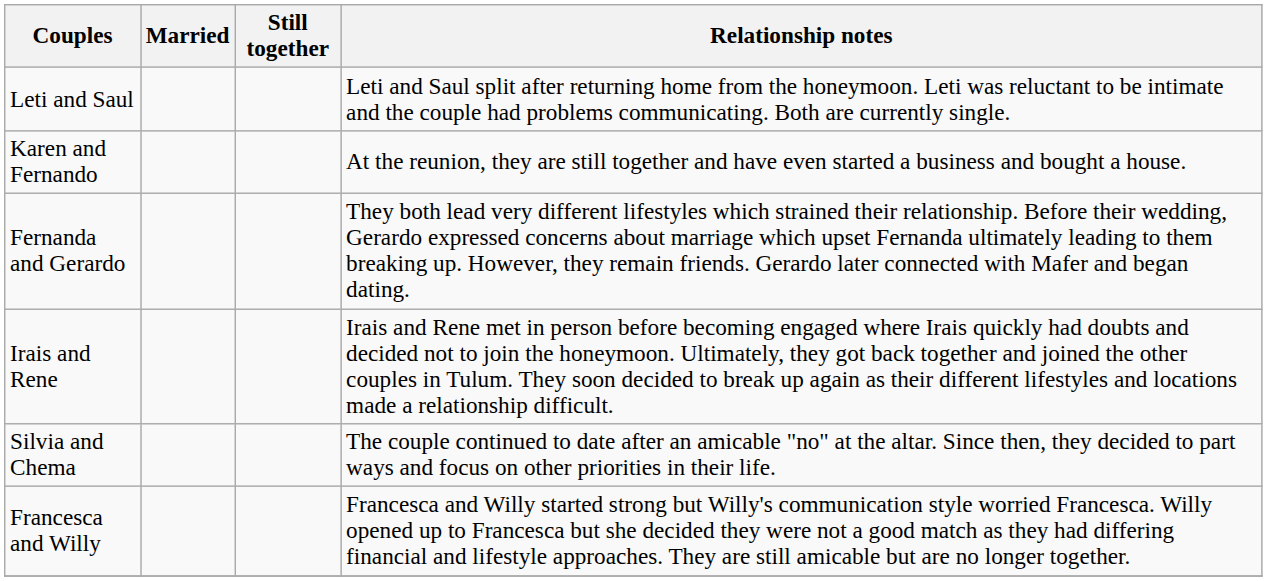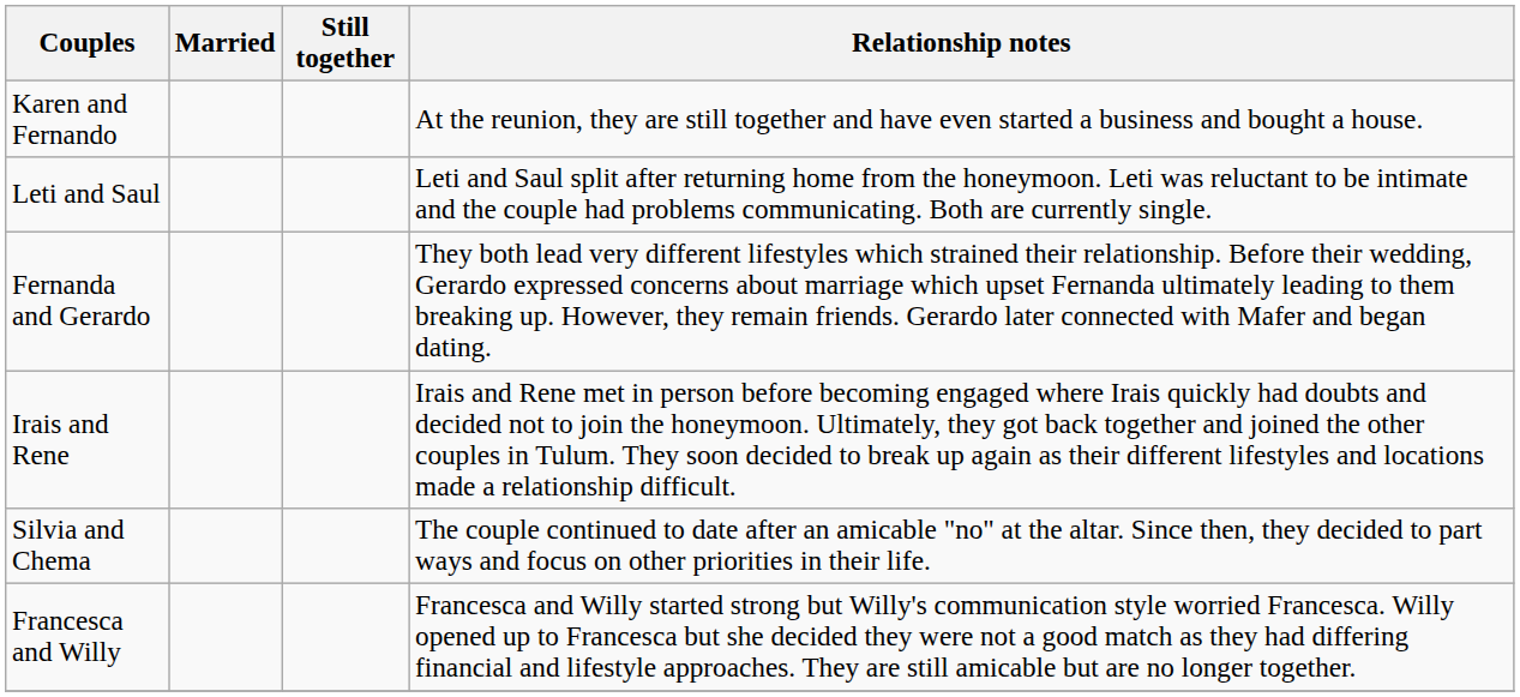rows swapped: Karen and Fernando <-> Leti and Saul
